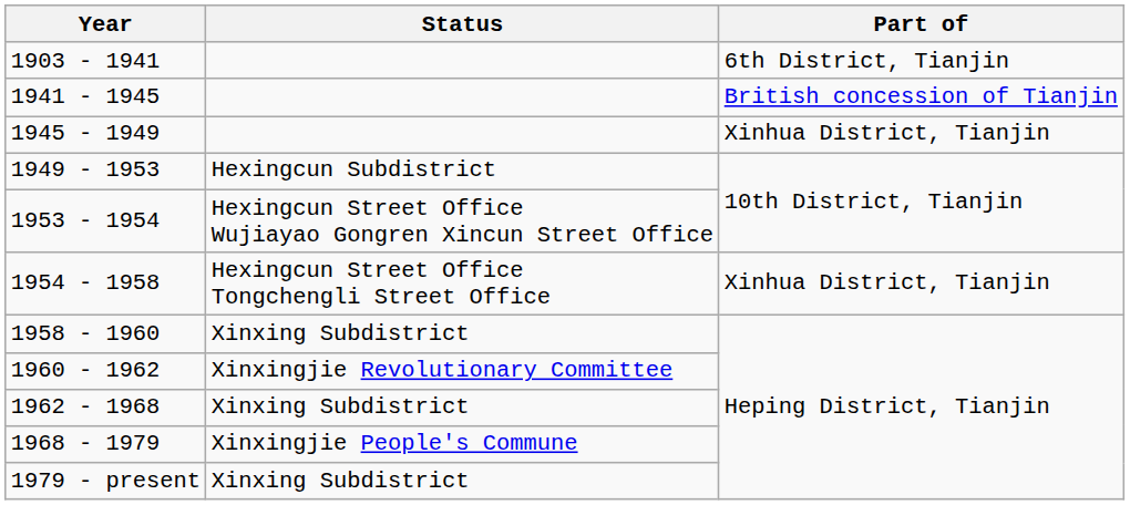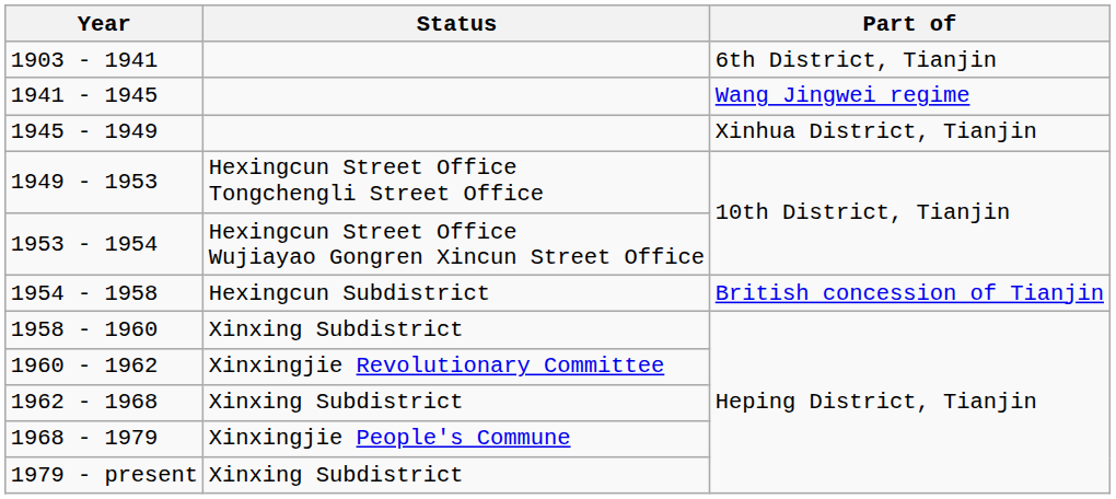1941 - 1945 | Part of: British concession of Tianjin -> Wang Jingwei regime
1949 - 1953 | Status: Hexingcun Subdistrict -> Hexingcun Street Office Tongchengli Street Office
1954 - 1958 | Status: Hexingcun Street Office Tongchengli Street Office -> Hexingcun Subdistrict
1954 - 1958 | Part of: Xinhua District, Tianjin -> British concession of Tianjin
